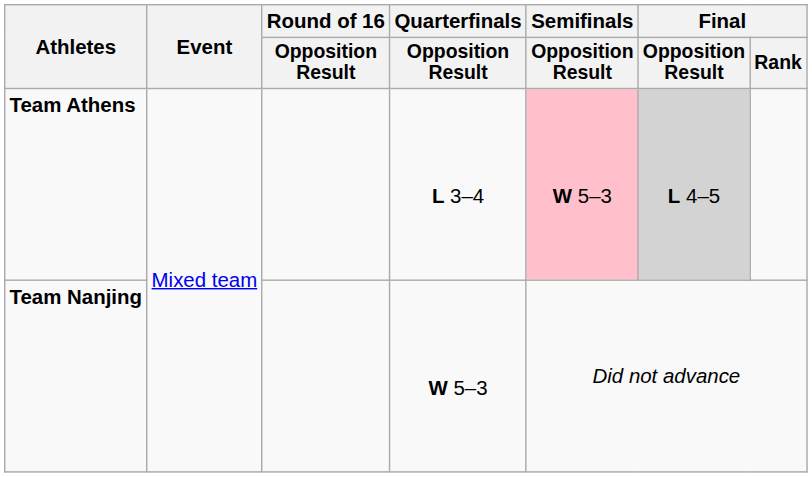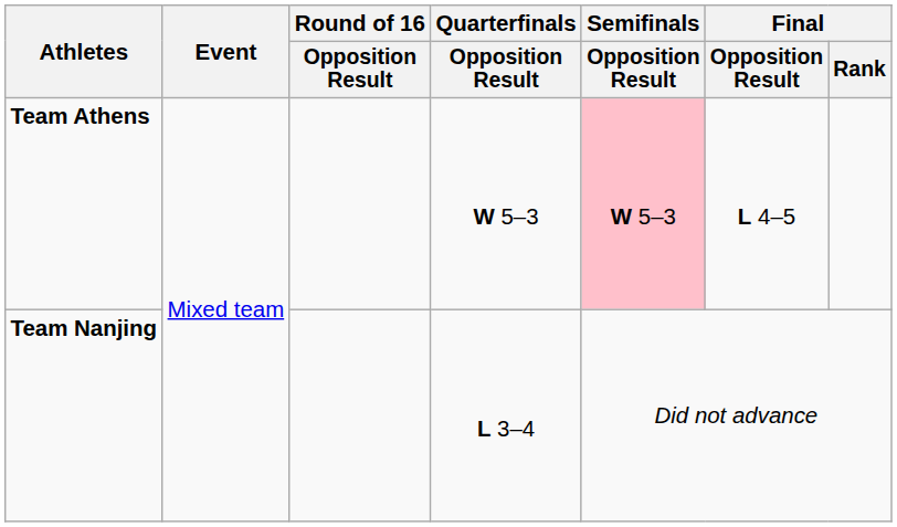Team Athens | Quarterfinals / Opposition Result: L 3–4 -> W 5–3
Team Athens | Final / Opposition Result: lightgrey background -> no background
Team Nanjing | Quarterfinals / Opposition Result: W 5–3 -> L 3–4
